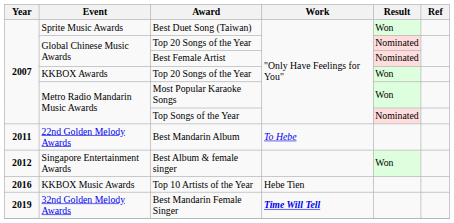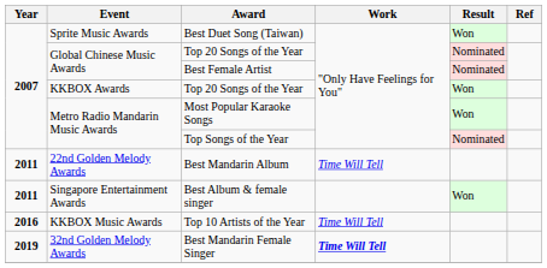Best Mandarin Album | Work: To Hebe -> Time Will Tell
Best Album & female singer | Year: 2012 -> 2011
Top 10 Artists of the Year | Work: Hebe Tien -> Time Will Tell
